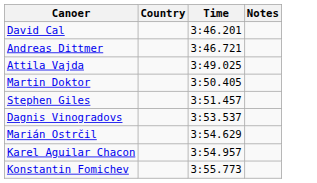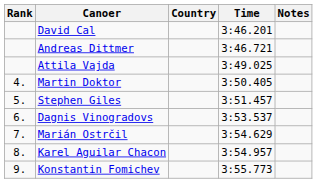+ column: Rank | 4. | 5. | 6. | 7. | 8. | 9.
